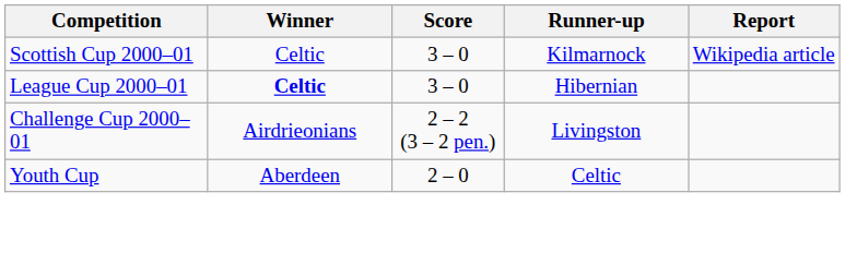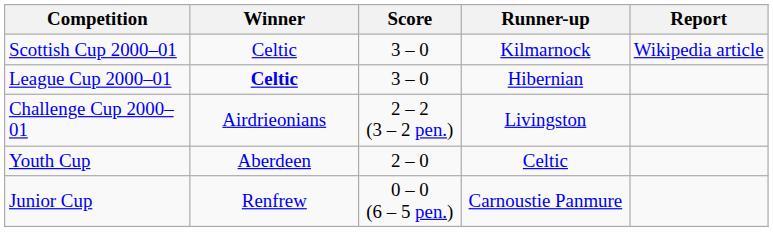+ row: Junior Cup | Renfrew | 0 – 0 (6 – 5 pen.) | Carnoustie Panmure
